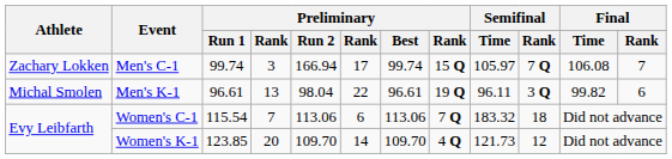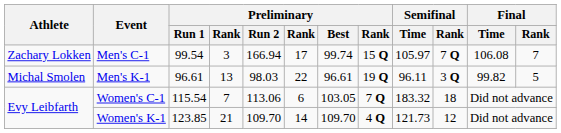Men's C-1 | Preliminary / Run 1: 99.74 -> 99.54
Men's K-1 | Preliminary / Run 2: 98.04 -> 98.03
Men's K-1 | Final / Rank: 6 -> 5
Women's C-1 | Preliminary / Best: 113.06 -> 103.05
Women's K-1 | column 4: 20 -> 21
